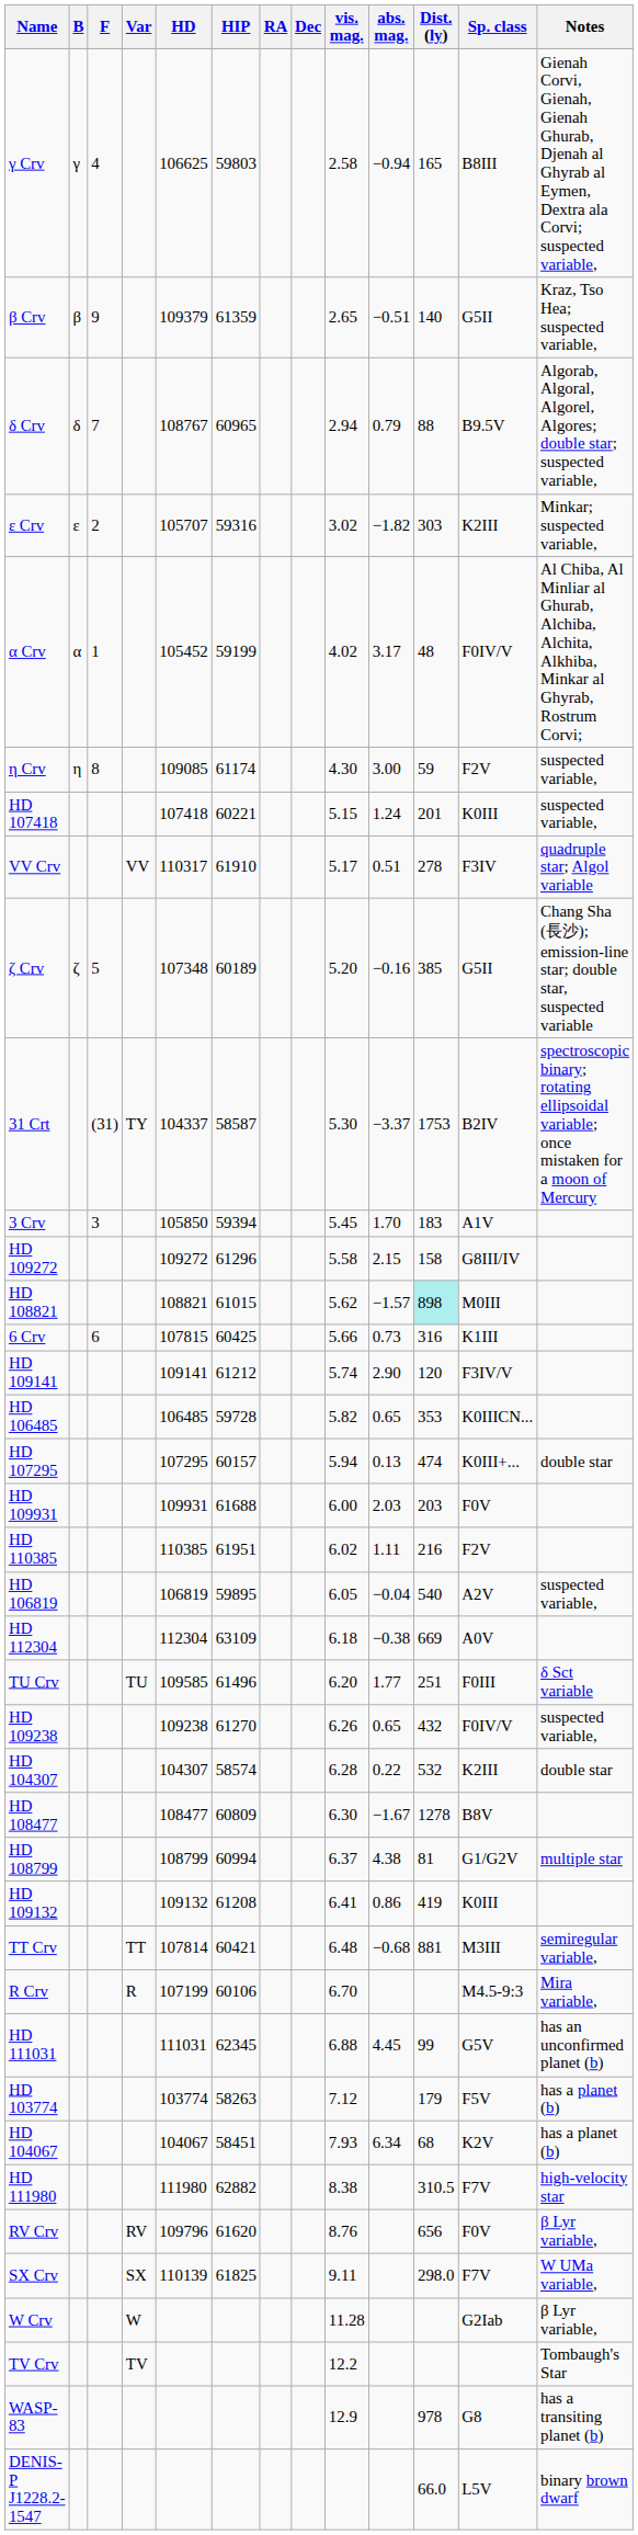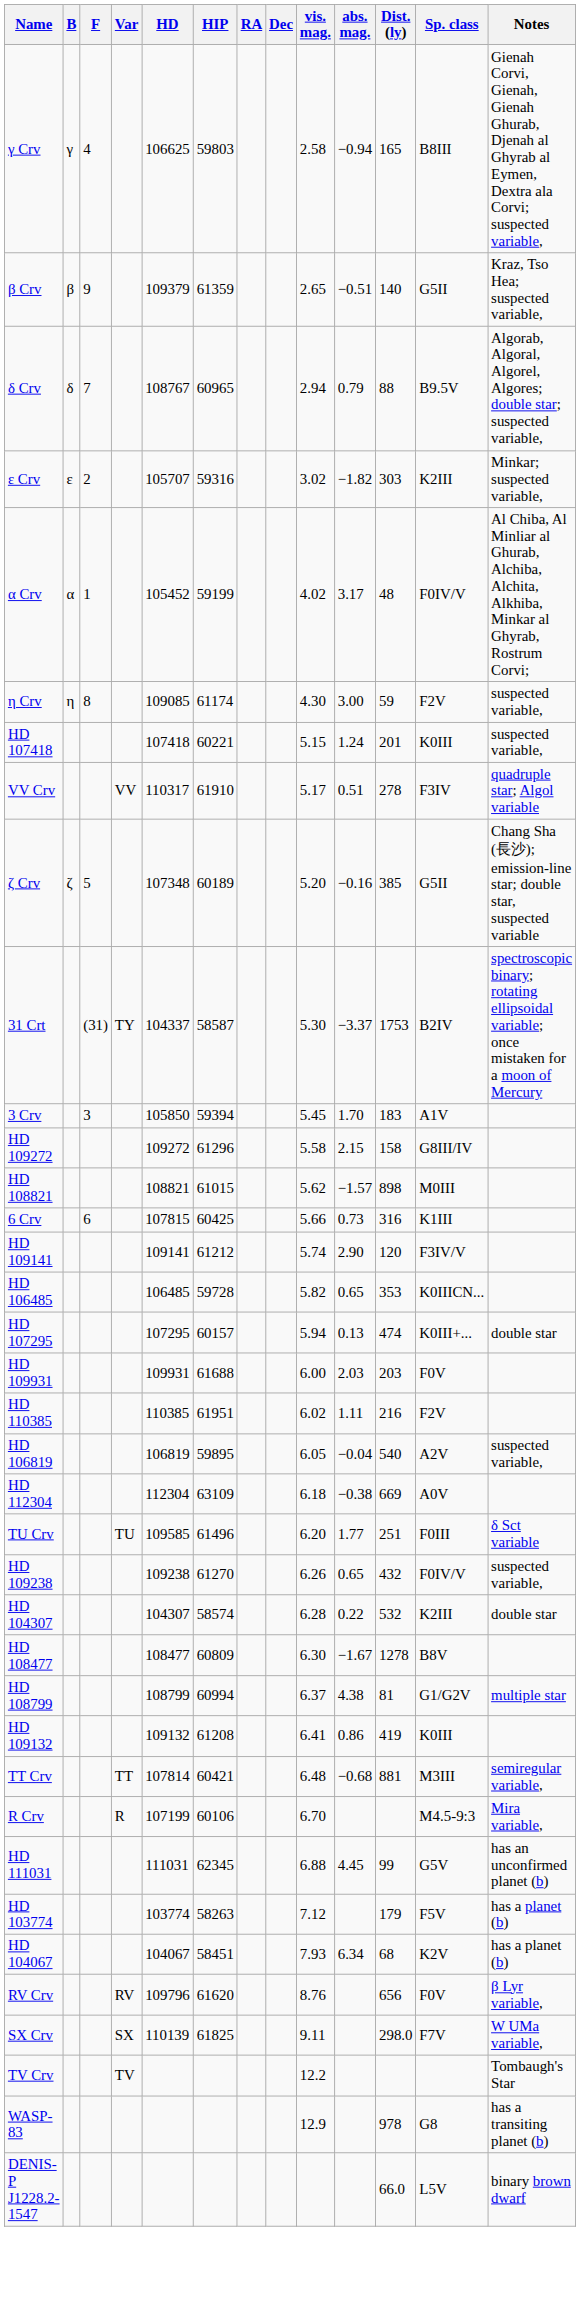HD 108821 | Dist. (ly): paleturquoise background -> no background
- row: HD 111980 | 111980 | 62882 | 8.38 | 310.5 | F7V | high-velocity star
- row: W Crv | W | 11.28 | G2Iab | β Lyr variable,
